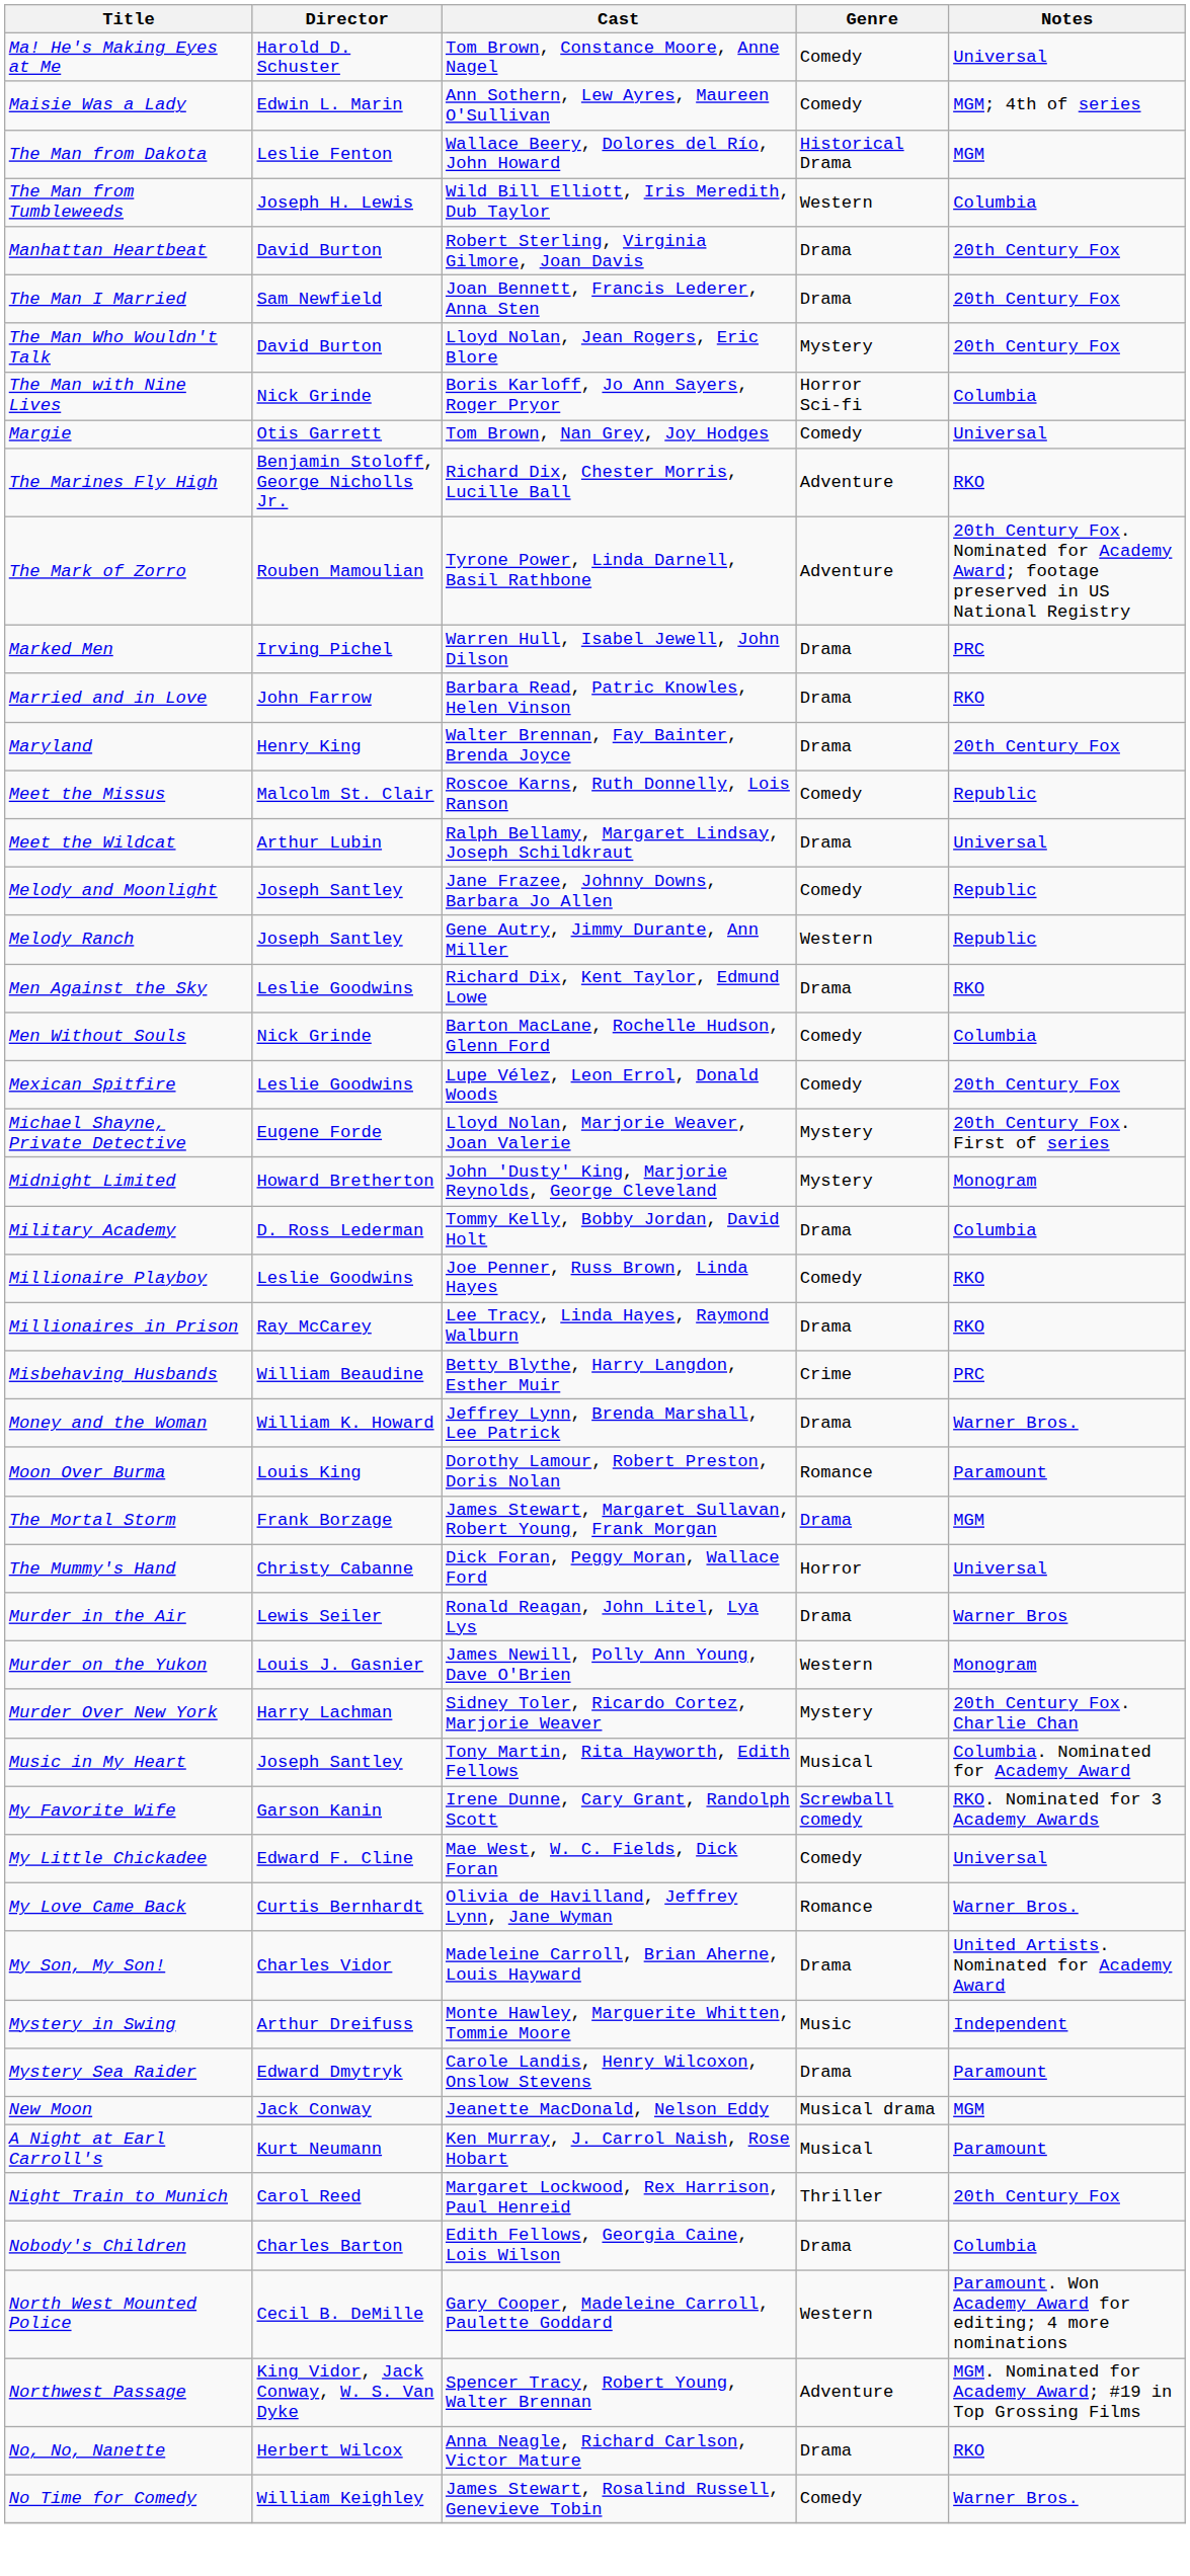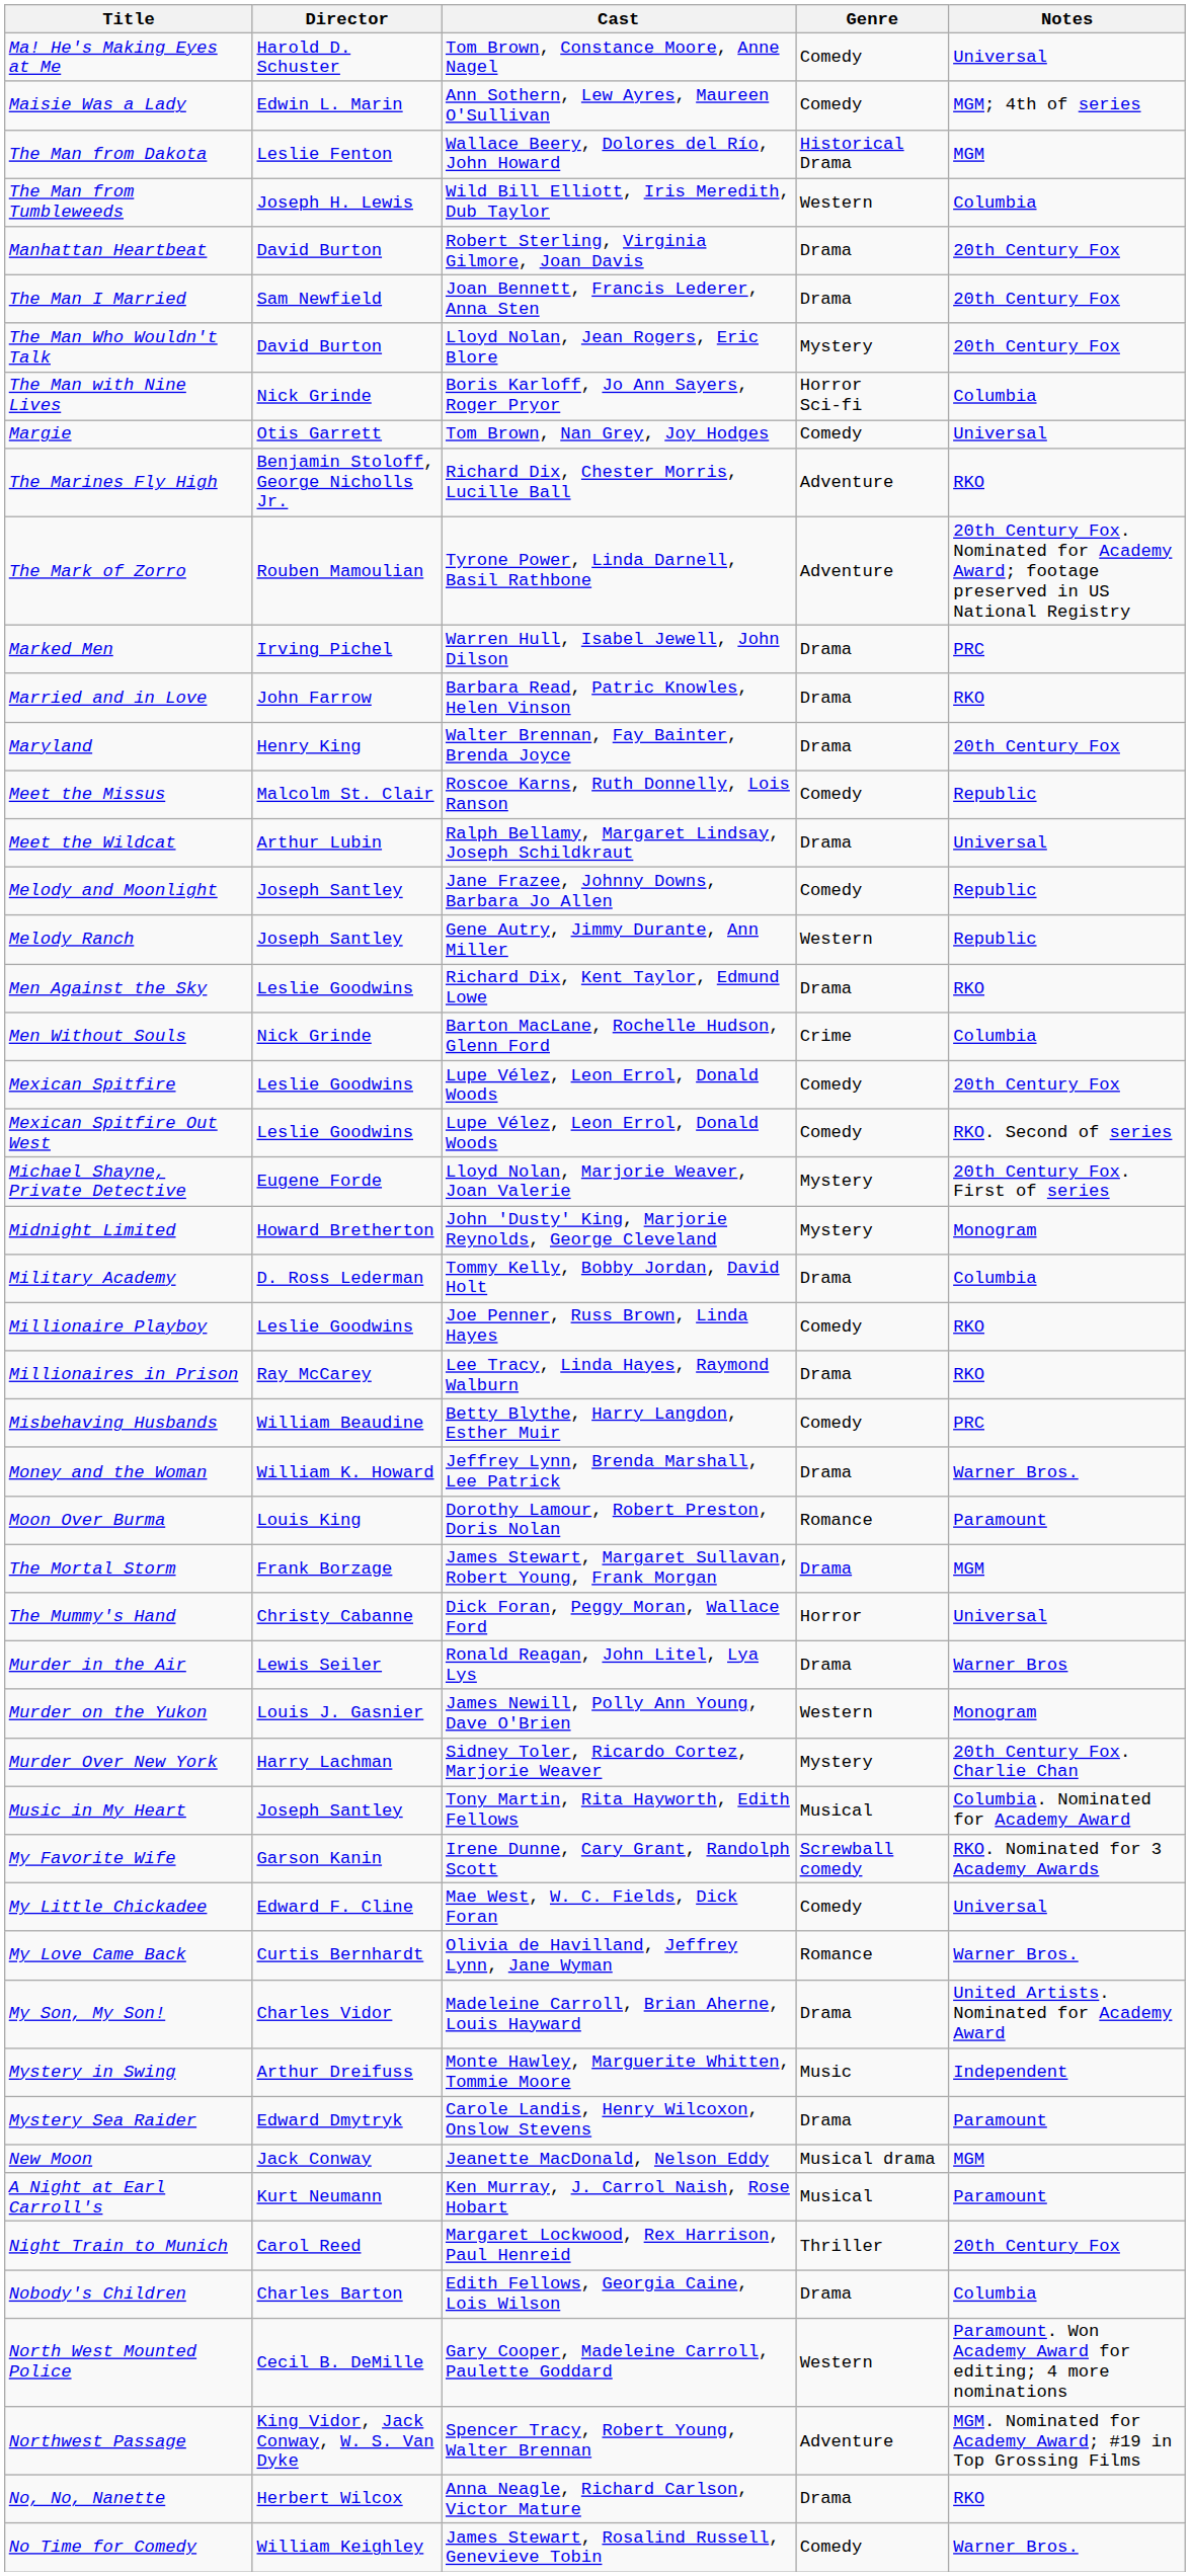Men Without Souls | Genre: Comedy -> Crime
+ row: Mexican Spitfire Out West | Leslie Goodwins | Lupe Vélez, Leon Errol, Donald Woods | Comedy | RKO. Second of series
Misbehaving Husbands | Genre: Crime -> Comedy
